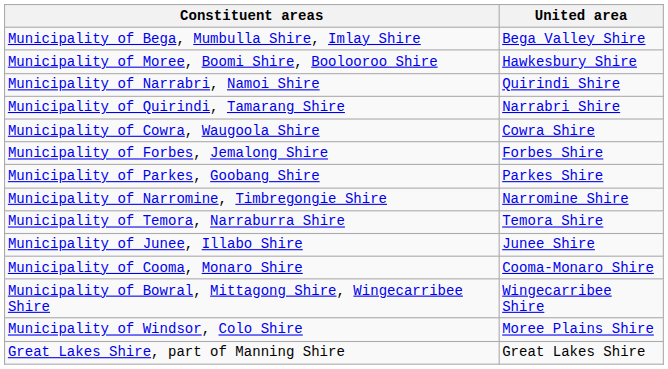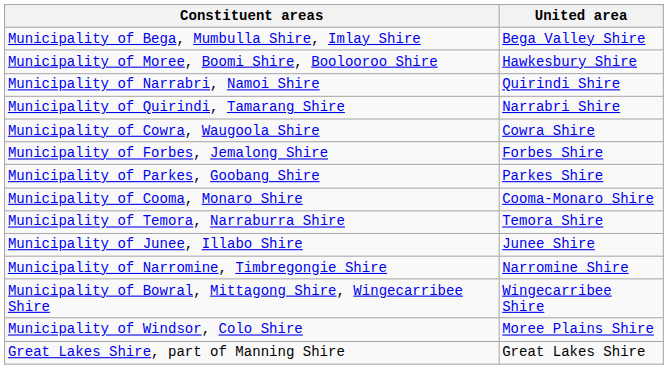rows swapped: Municipality of Narromine, Timbregongie Shire <-> Municipality of Cooma, Monaro Shire
